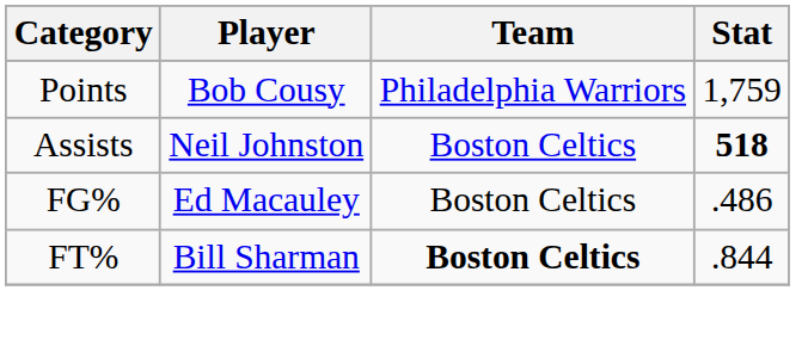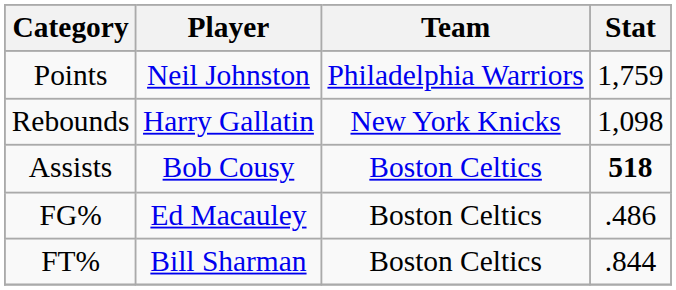Points | Player: Bob Cousy -> Neil Johnston
+ row: Rebounds | Harry Gallatin | New York Knicks | 1,098
Assists | Player: Neil Johnston -> Bob Cousy
FT% | Team: bold -> normal
